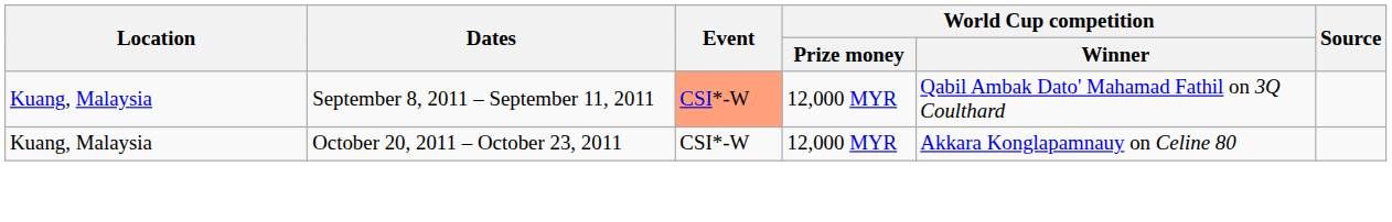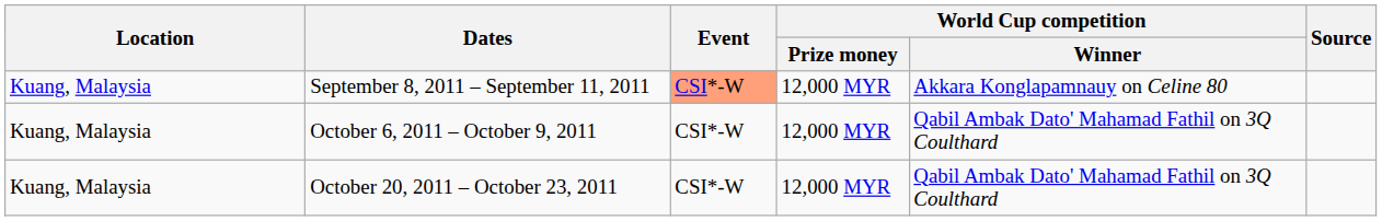September 8, 2011 – September 11, 2011 | World Cup competition / Winner: Qabil Ambak Dato' Mahamad Fathil on 3Q Coulthard -> Akkara Konglapamnauy on Celine 80
+ row: Kuang, Malaysia | October 6, 2011 – October 9, 2011 | CSI*-W | 12,000 MYR | Qabil Ambak Dato' Mahamad Fathil on 3Q Coulthard
October 20, 2011 – October 23, 2011 | World Cup competition / Winner: Akkara Konglapamnauy on Celine 80 -> Qabil Ambak Dato' Mahamad Fathil on 3Q Coulthard
